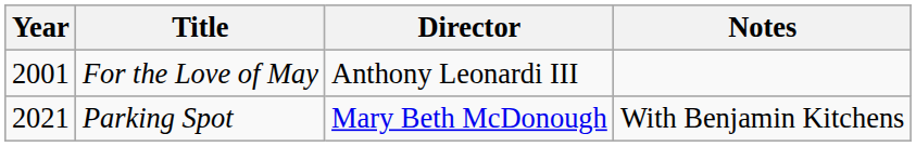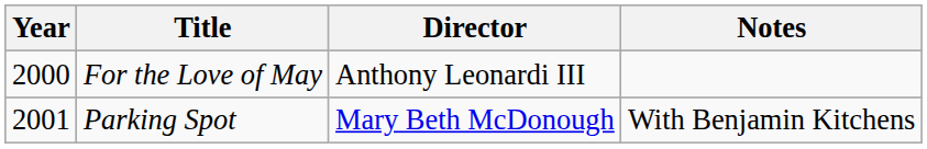For the Love of May | Year: 2001 -> 2000
Parking Spot | Year: 2021 -> 2001
